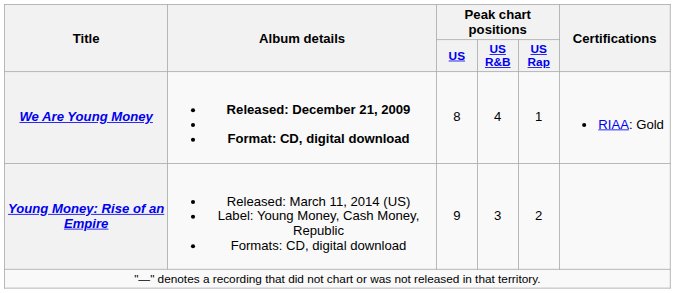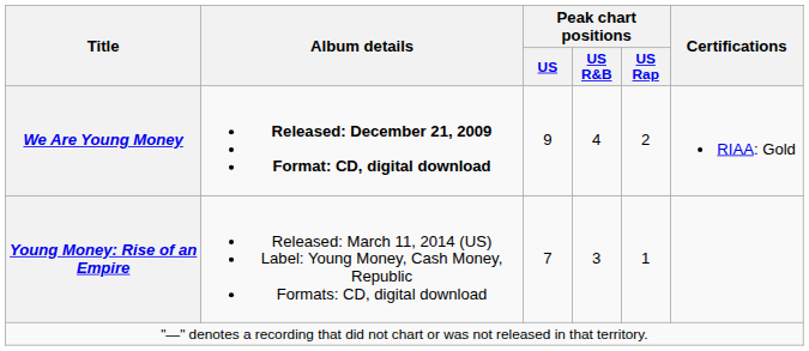We Are Young Money | Peak chart positions / US: 8 -> 9
We Are Young Money | Peak chart positions / US Rap: 1 -> 2
Young Money: Rise of an Empire | Peak chart positions / US: 9 -> 7
Young Money: Rise of an Empire | Peak chart positions / US Rap: 2 -> 1
